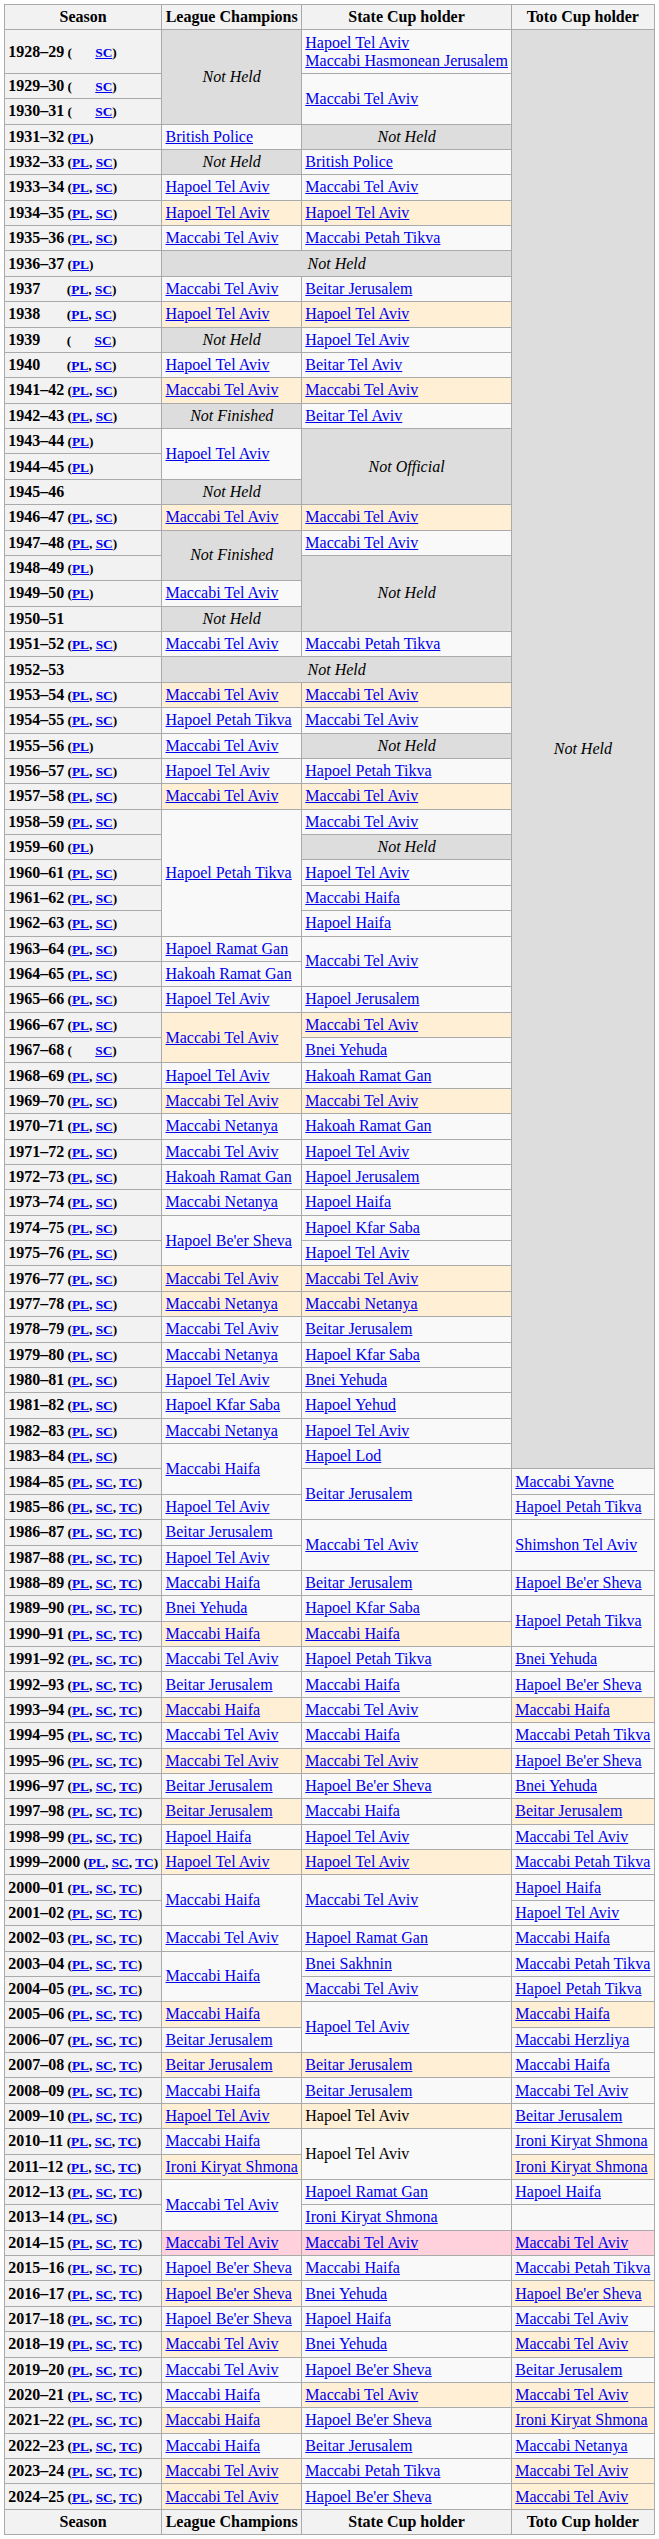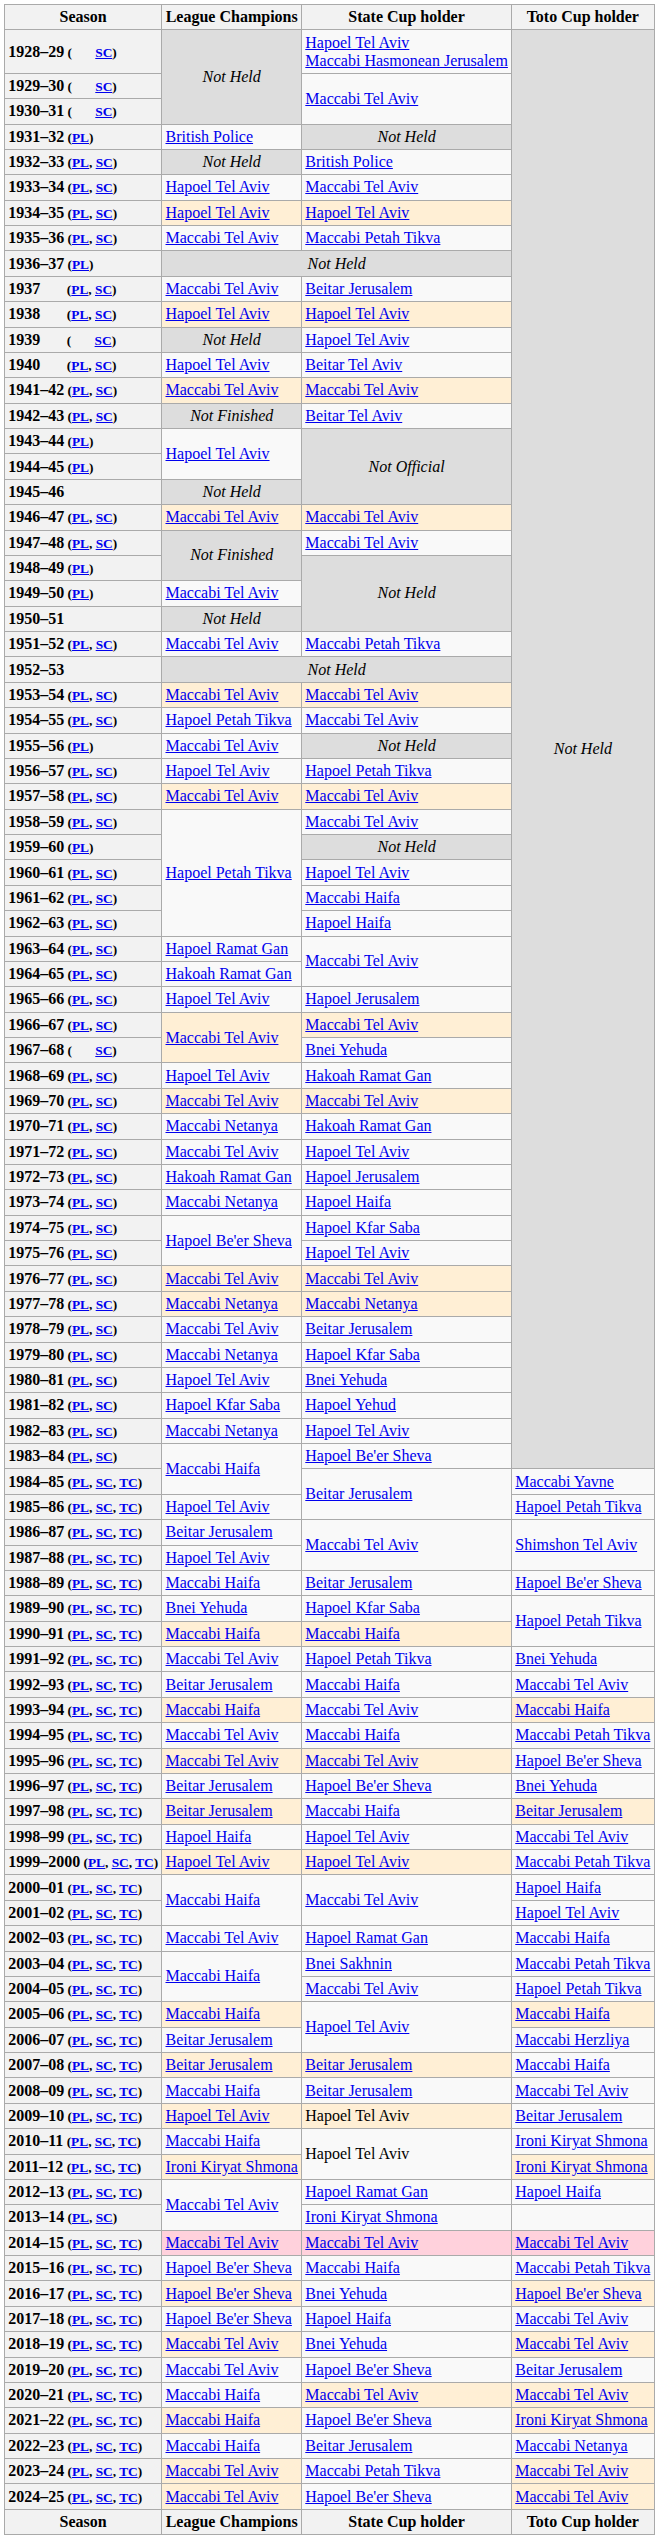1983–84 (PL, SC) | State Cup holder: Hapoel Lod -> Hapoel Be'er Sheva
1992–93 (PL, SC, TC) | Toto Cup holder: Hapoel Be'er Sheva -> Maccabi Tel Aviv
